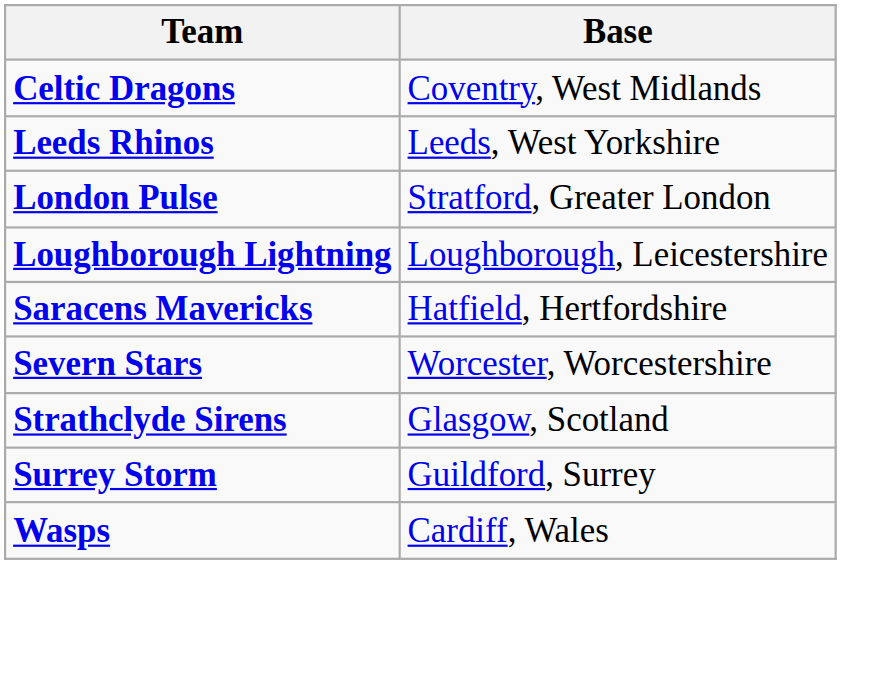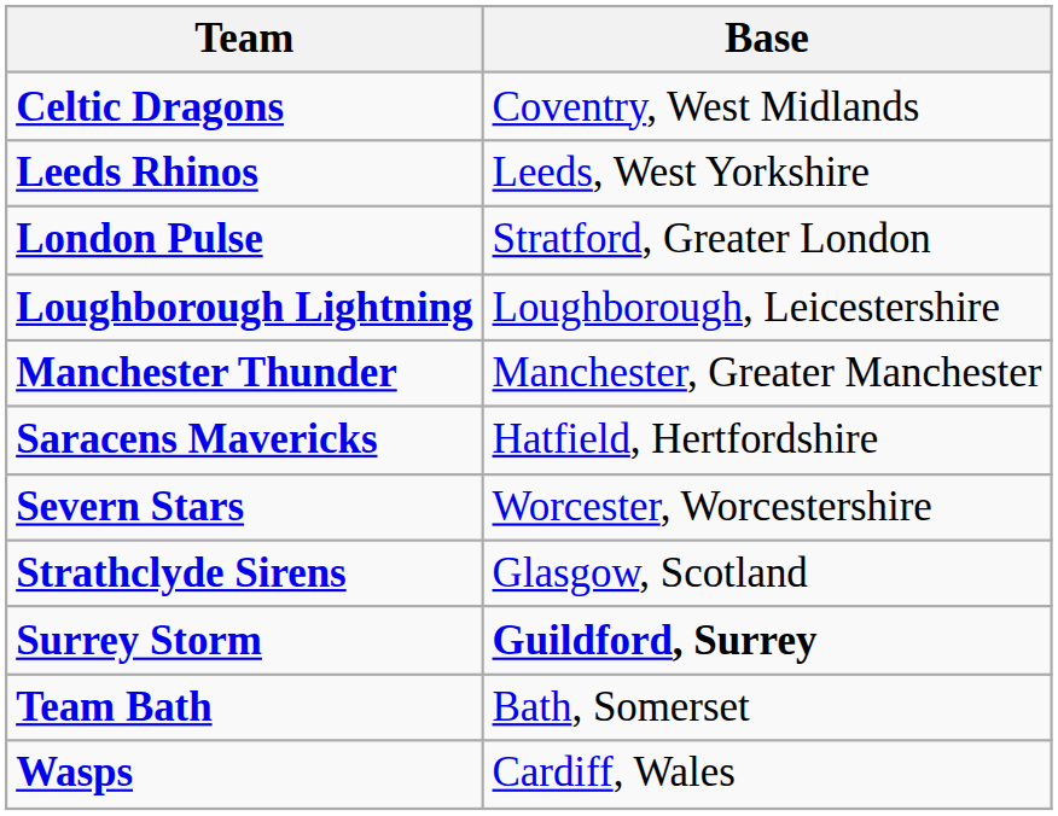+ row: Manchester Thunder | Manchester, Greater Manchester
Surrey Storm | Base: normal -> bold
+ row: Team Bath | Bath, Somerset
